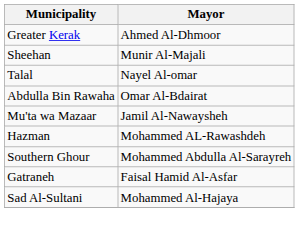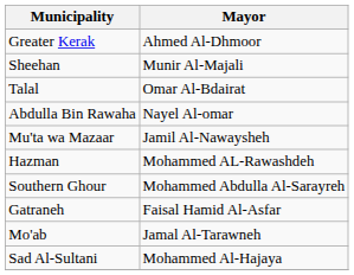Talal | Mayor: Nayel Al-omar -> Omar Al-Bdairat
Abdulla Bin Rawaha | Mayor: Omar Al-Bdairat -> Nayel Al-omar
+ row: Mo'ab | Jamal Al-Tarawneh
